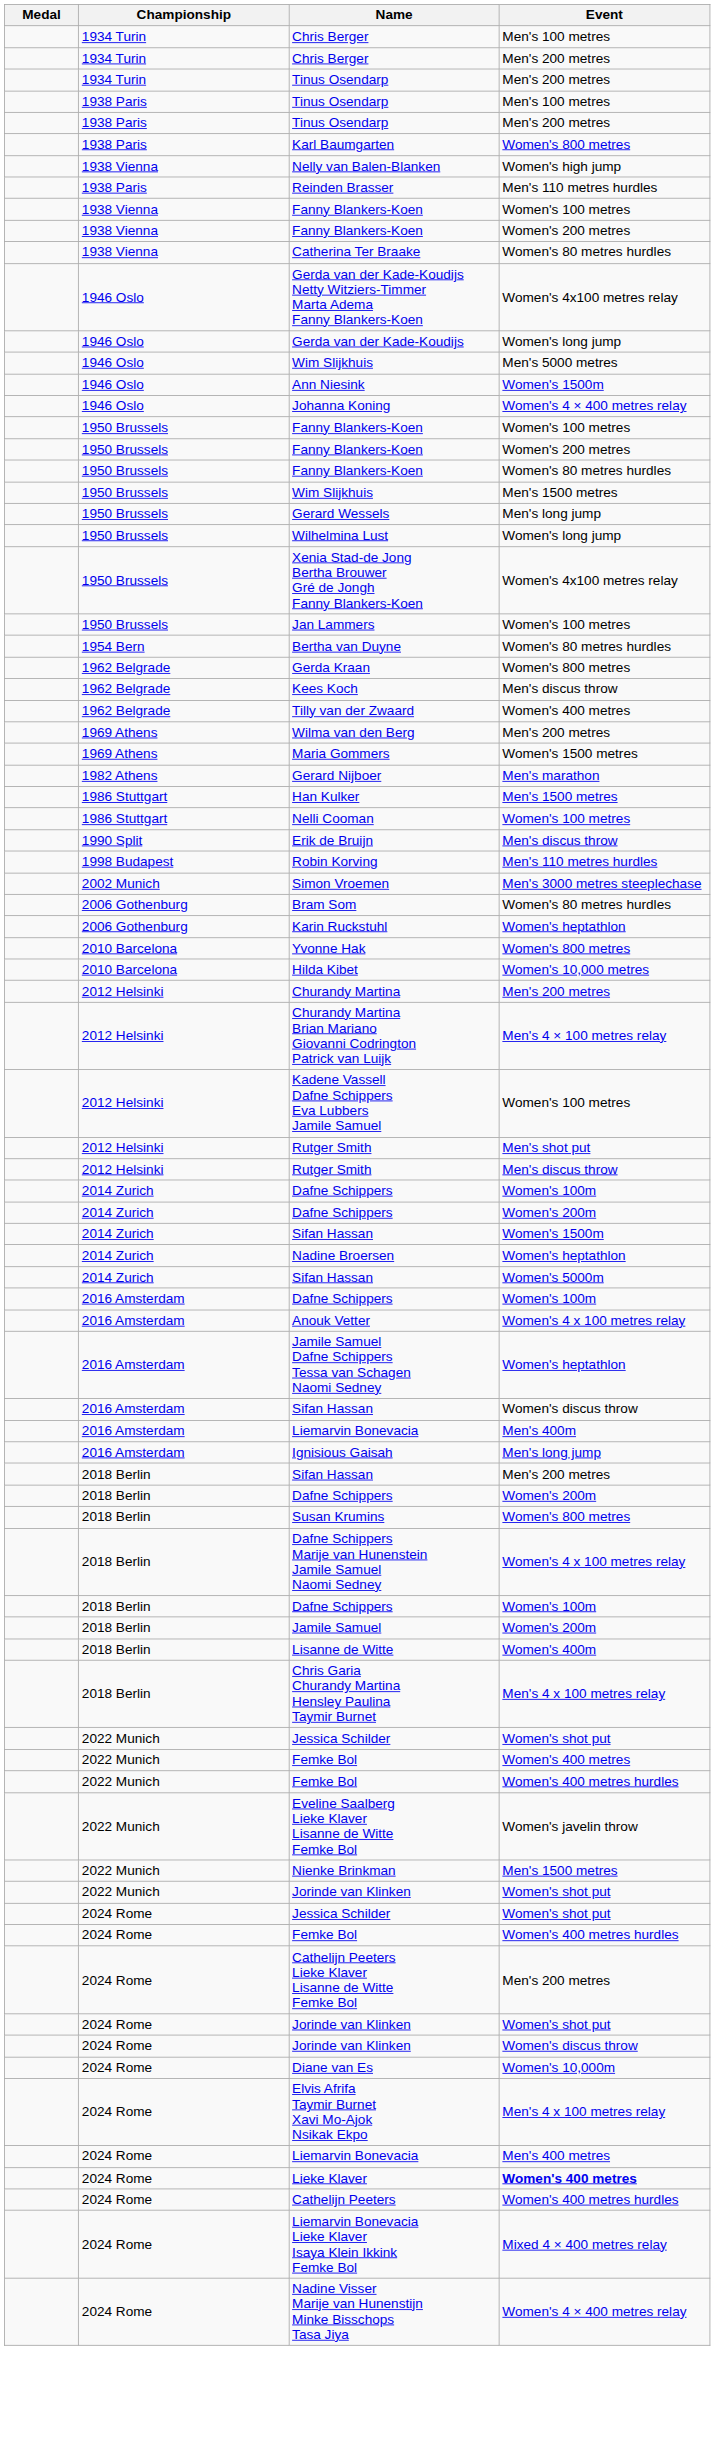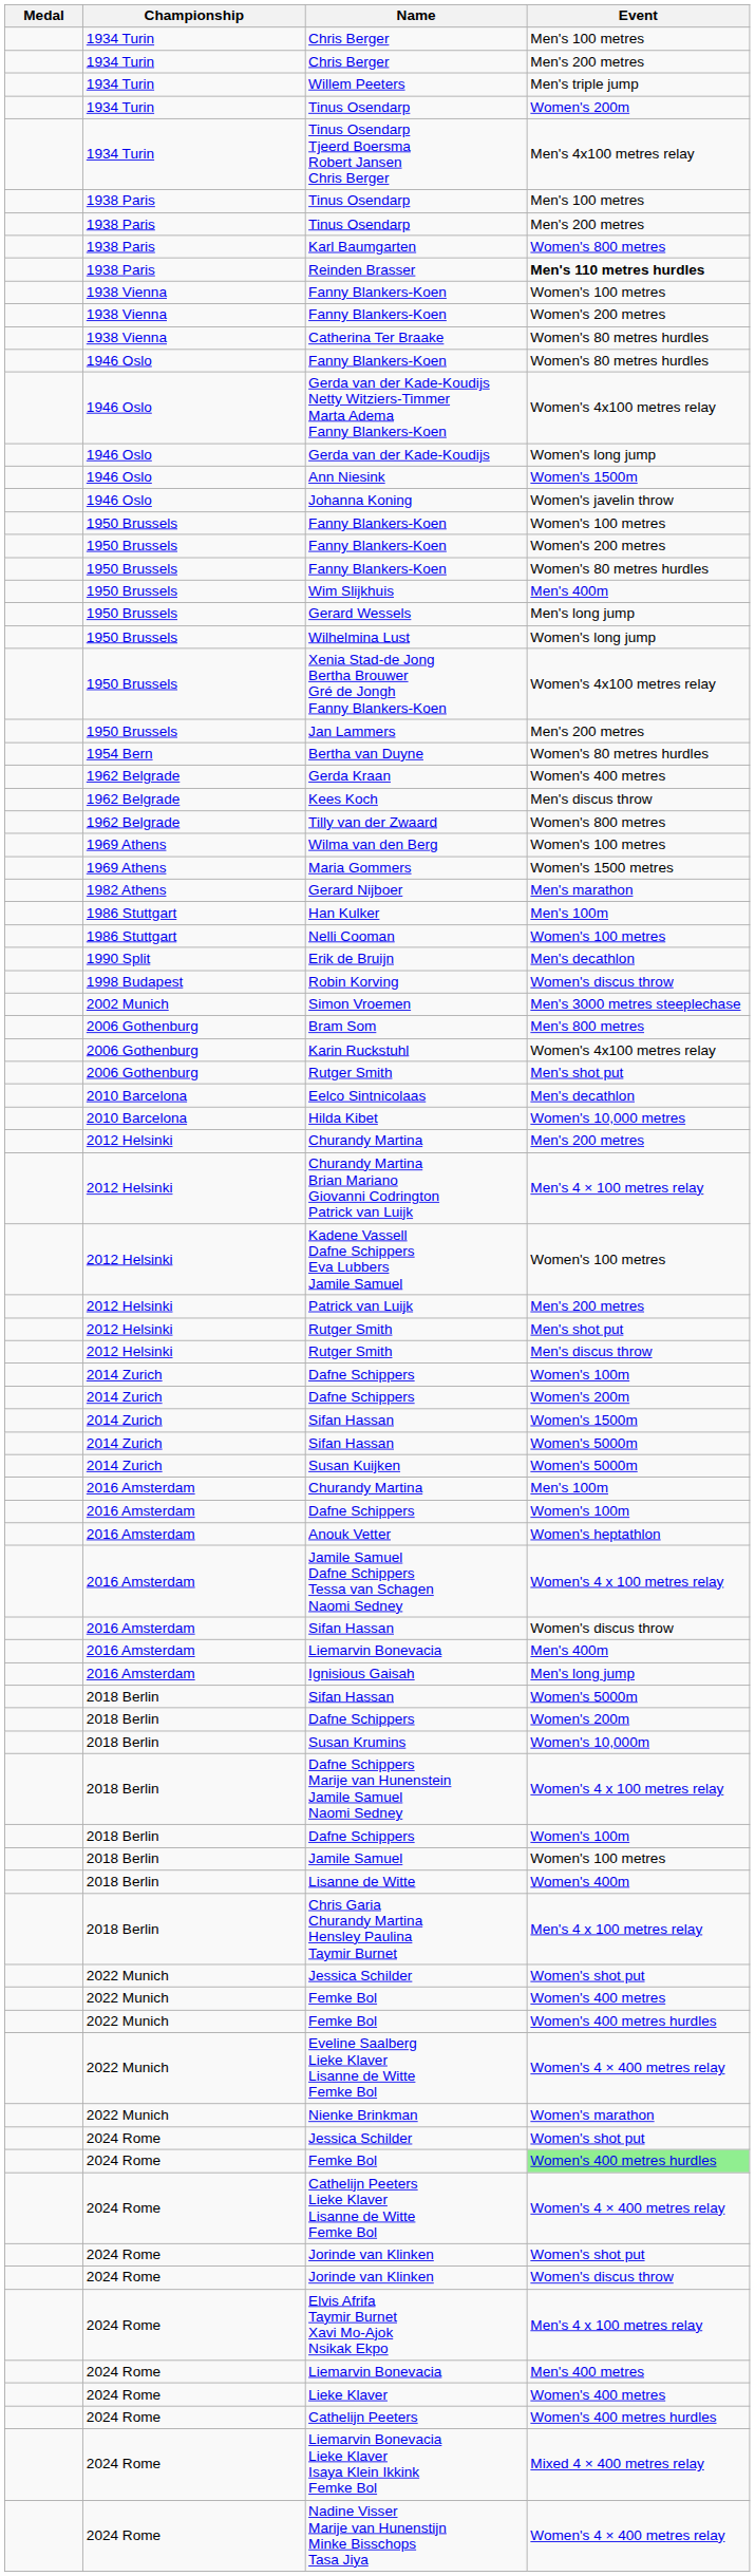+ row: 1934 Turin | Willem Peeters | Men's triple jump
1934 Turin / Tinus Osendarp | Event: Men's 200 metres -> Women's 200m
+ row: 1934 Turin | Tinus Osendarp Tjeerd Boersma Robert Jansen Chris Berger | Men's 4x100 metres relay
- row: 1938 Vienna | Nelly van Balen-Blanken | Women's high jump
Reinden Brasser | Event: normal -> bold
+ row: 1946 Oslo | Fanny Blankers-Koen | Women's 80 metres hurdles
- row: 1946 Oslo | Wim Slijkhuis | Men's 5000 metres
Johanna Koning | Event: Women's 4 × 400 metres relay -> Women's javelin throw
1950 Brussels / Wim Slijkhuis | Event: Men's 1500 metres -> Men's 400m
Jan Lammers | Event: Women's 100 metres -> Men's 200 metres
Gerda Kraan | Event: Women's 800 metres -> Women's 400 metres
Tilly van der Zwaard | Event: Women's 400 metres -> Women's 800 metres
Wilma van den Berg | Event: Men's 200 metres -> Women's 100 metres
Han Kulker | Event: Men's 1500 metres -> Men's 100m
Erik de Bruijn | Event: Men's discus throw -> Men's decathlon
Robin Korving | Event: Men's 110 metres hurdles -> Women's discus throw
Bram Som | Event: Women's 80 metres hurdles -> Men's 800 metres
Karin Ruckstuhl | Event: Women's heptathlon -> Women's 4x100 metres relay
+ row: 2006 Gothenburg | Rutger Smith | Men's shot put
- row: 2010 Barcelona | Yvonne Hak | Women's 800 metres
+ row: 2010 Barcelona | Eelco Sintnicolaas | Men's decathlon
+ row: 2012 Helsinki | Patrick van Luijk | Men's 200 metres
- row: 2014 Zurich | Nadine Broersen | Women's heptathlon
+ row: 2014 Zurich | Susan Kuijken | Women's 5000m
+ row: 2016 Amsterdam | Churandy Martina | Men's 100m
Anouk Vetter | Event: Women's 4 x 100 metres relay -> Women's heptathlon
Jamile Samuel Dafne Schippers Tessa van Schagen Naomi Sedney | Event: Women's heptathlon -> Women's 4 x 100 metres relay
2018 Berlin / Sifan Hassan | Event: Men's 200 metres -> Women's 5000m
Susan Krumins | Event: Women's 800 metres -> Women's 10,000m
Jamile Samuel | Event: Women's 200m -> Women's 100 metres
Eveline Saalberg Lieke Klaver Lisanne de Witte Femke Bol | Event: Women's javelin throw -> Women's 4 × 400 metres relay
Nienke Brinkman | Event: Men's 1500 metres -> Women's marathon
- row: 2022 Munich | Jorinde van Klinken | Women's shot put
2024 Rome / Femke Bol | Event: no background -> lightgreen background
Cathelijn Peeters Lieke Klaver Lisanne de Witte Femke Bol | Event: Men's 200 metres -> Women's 4 × 400 metres relay
- row: 2024 Rome | Diane van Es | Women's 10,000m
Lieke Klaver | Event: bold -> normal
